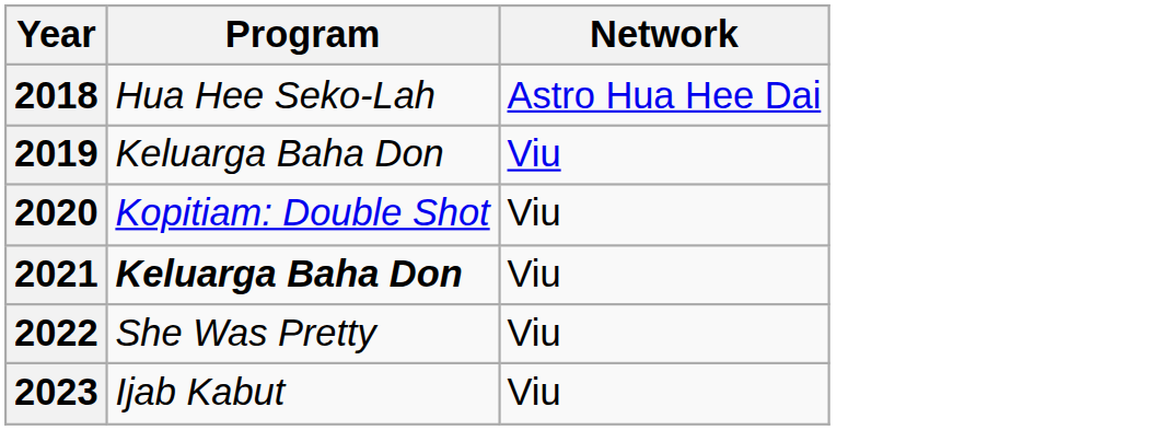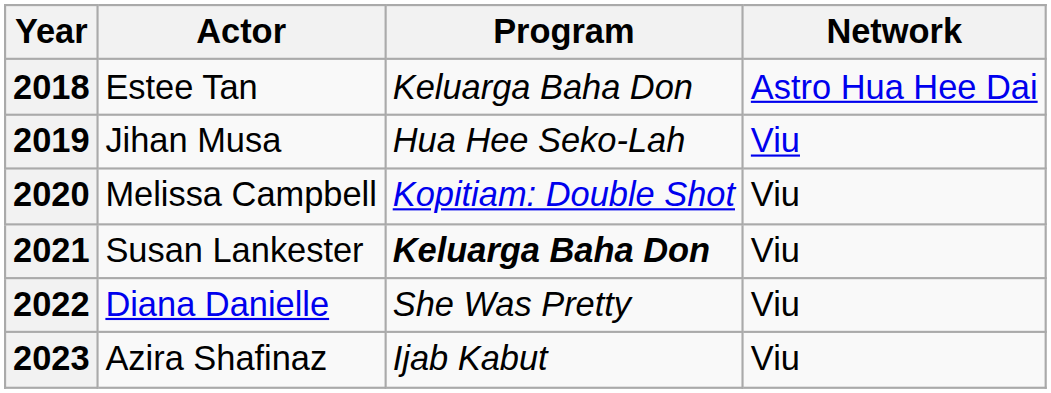+ column: Actor | Estee Tan | Jihan Musa | Melissa Campbell | Susan Lankester | Diana Danielle | Azira Shafinaz
2018 | Program: Hua Hee Seko-Lah -> Keluarga Baha Don
2019 | Program: Keluarga Baha Don -> Hua Hee Seko-Lah
